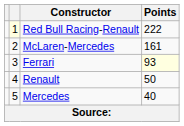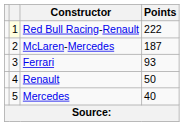McLaren-Mercedes | Points: 161 -> 187
Ferrari | Points: lightyellow background -> no background
